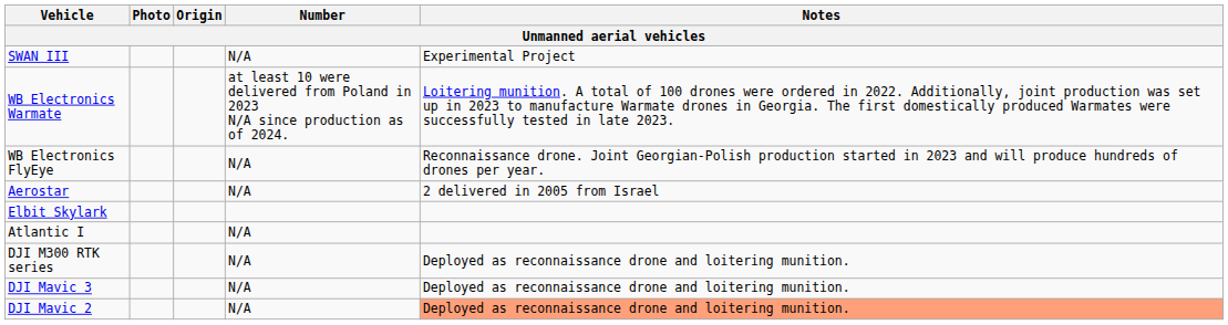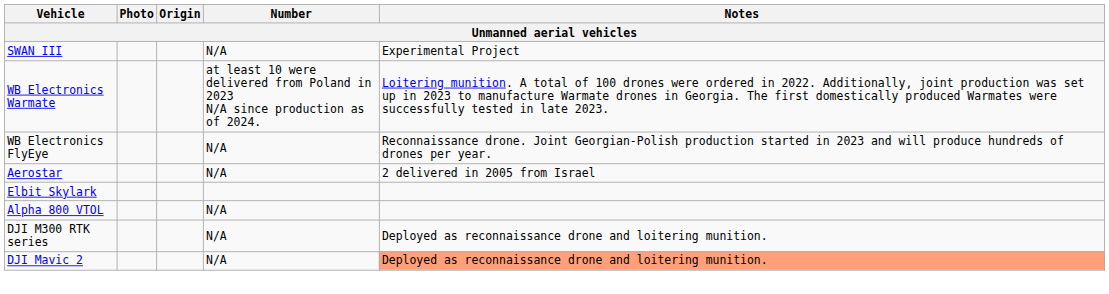- row: Atlantic I | N/A
+ row: Alpha 800 VTOL | N/A
- row: DJI Mavic 3 | N/A | Deployed as reconnaissance drone and loitering munition.
